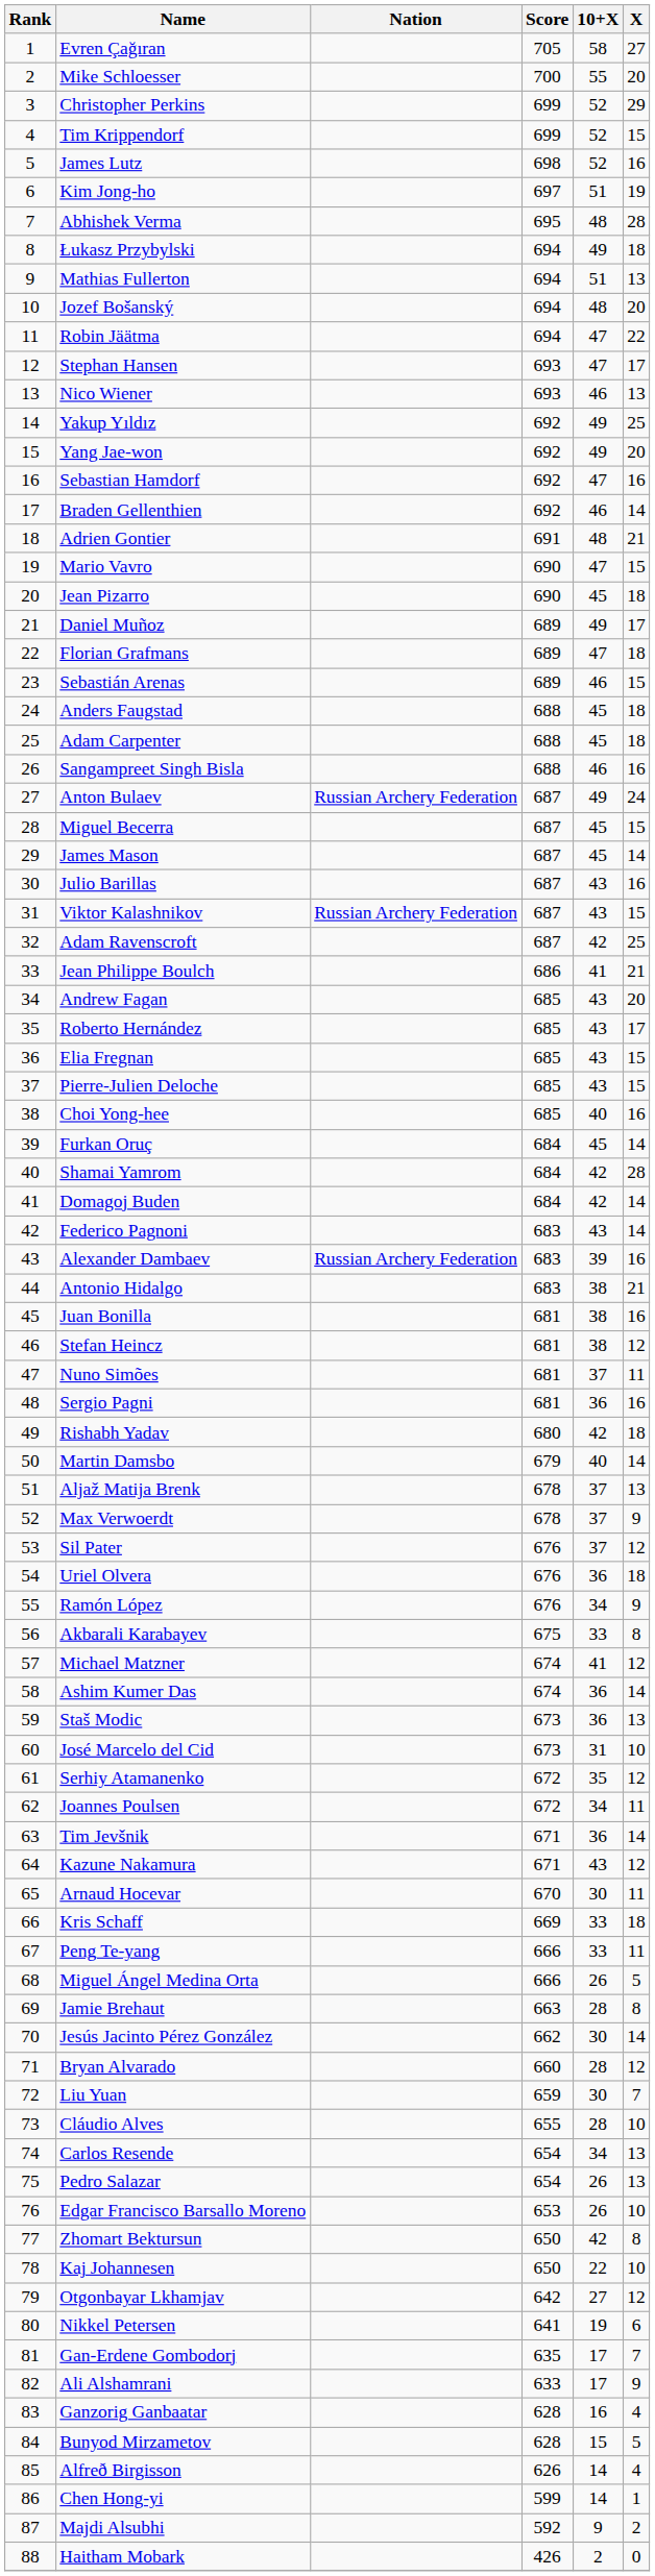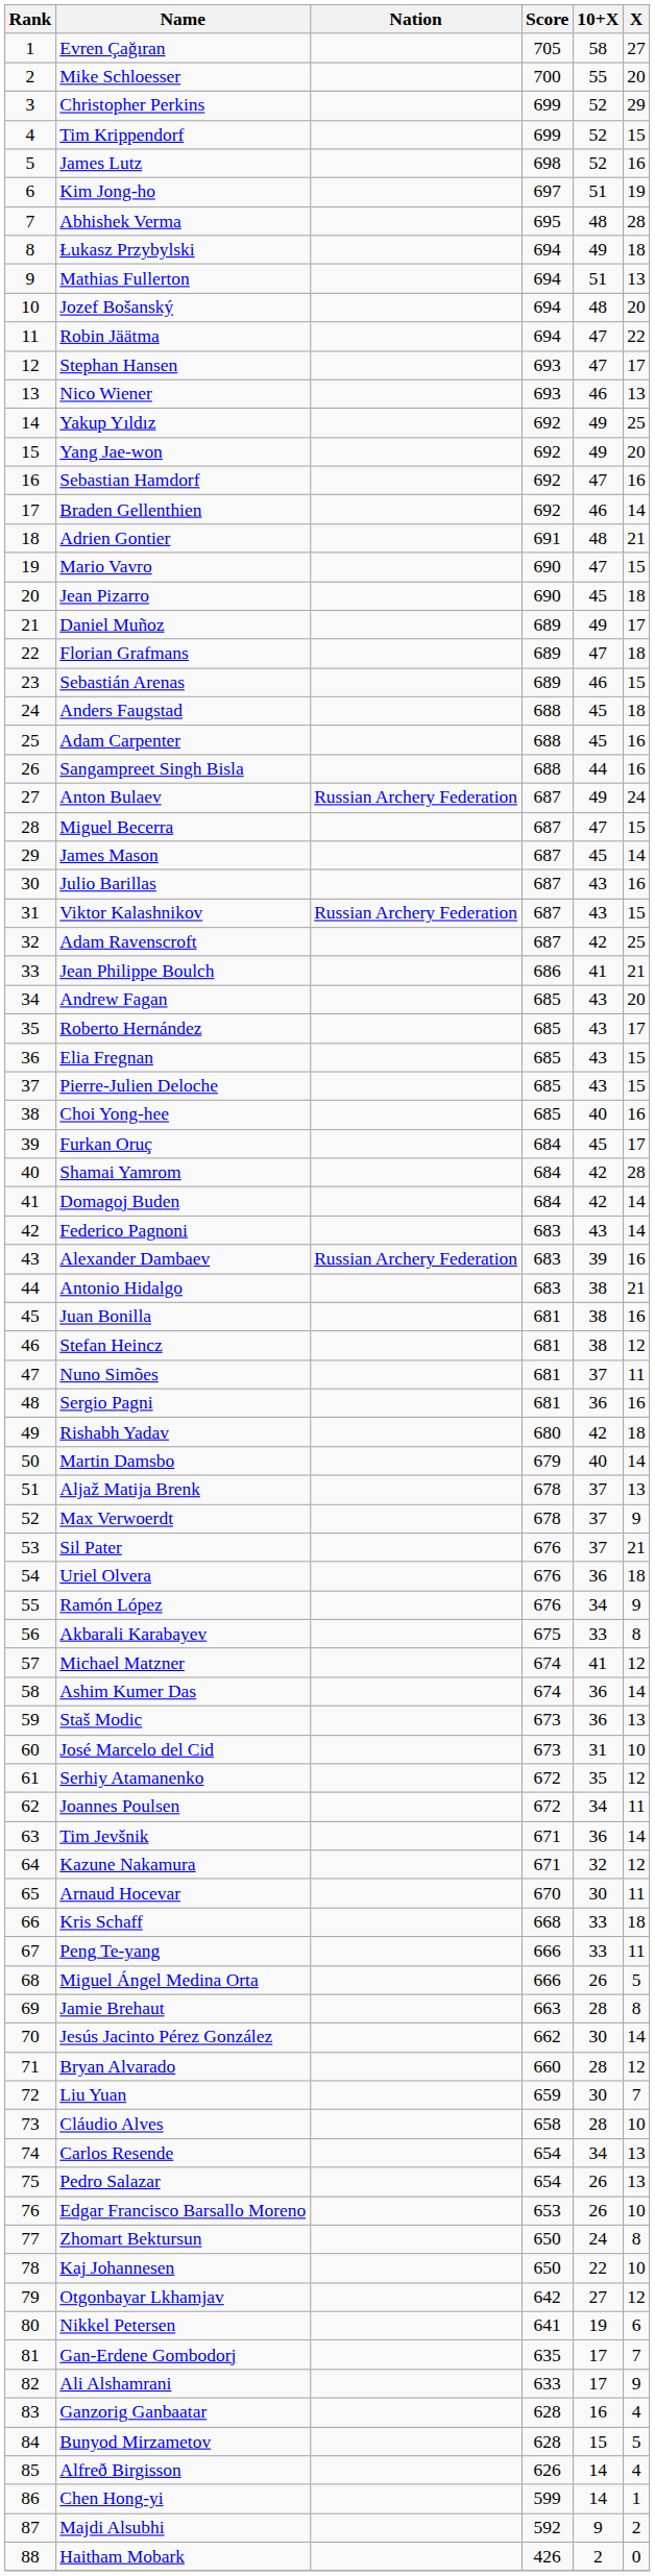Adam Carpenter | X: 18 -> 16
Sangampreet Singh Bisla | 10+X: 46 -> 44
Miguel Becerra | 10+X: 45 -> 47
Furkan Oruç | X: 14 -> 17
Sil Pater | X: 12 -> 21
Kazune Nakamura | 10+X: 43 -> 32
Kris Schaff | Score: 669 -> 668
Cláudio Alves | Score: 655 -> 658
Zhomart Bektursun | 10+X: 42 -> 24
